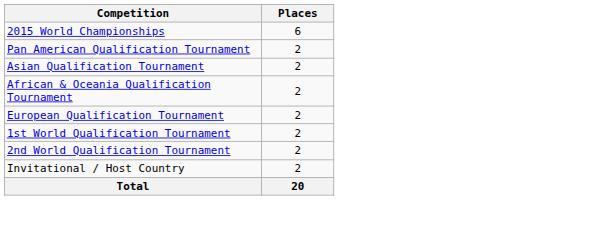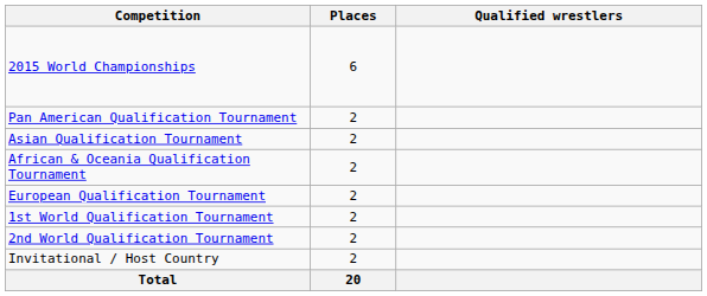+ column: Qualified wrestlers
